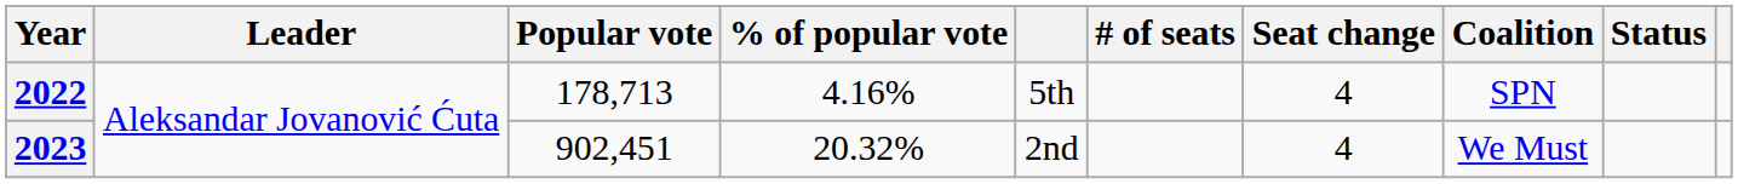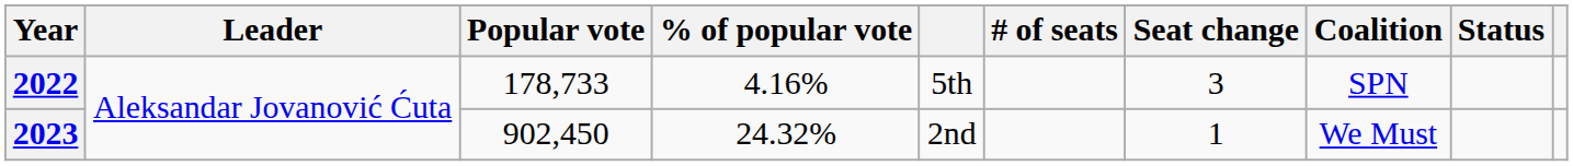2022 | Popular vote: 178,713 -> 178,733
2022 | Seat change: 4 -> 3
2023 | Popular vote: 902,451 -> 902,450
2023 | % of popular vote: 20.32% -> 24.32%
2023 | Seat change: 4 -> 1
